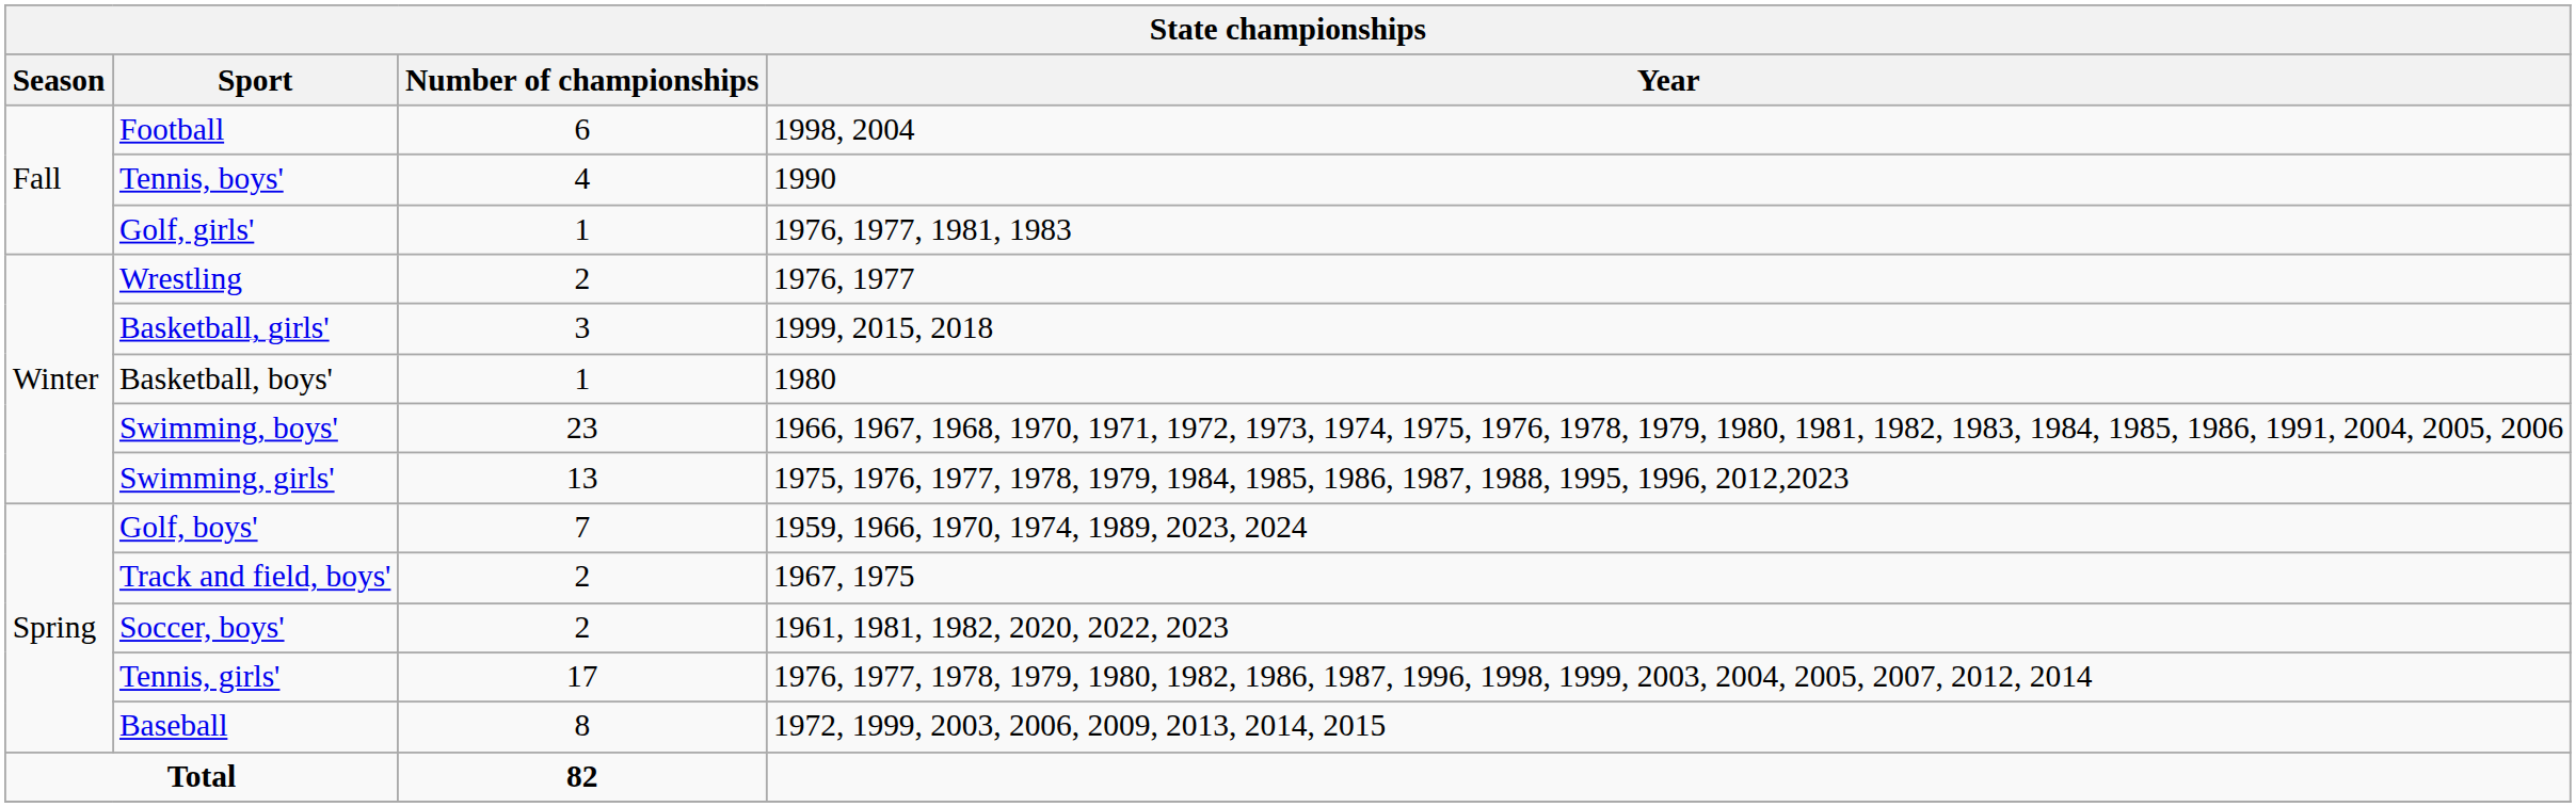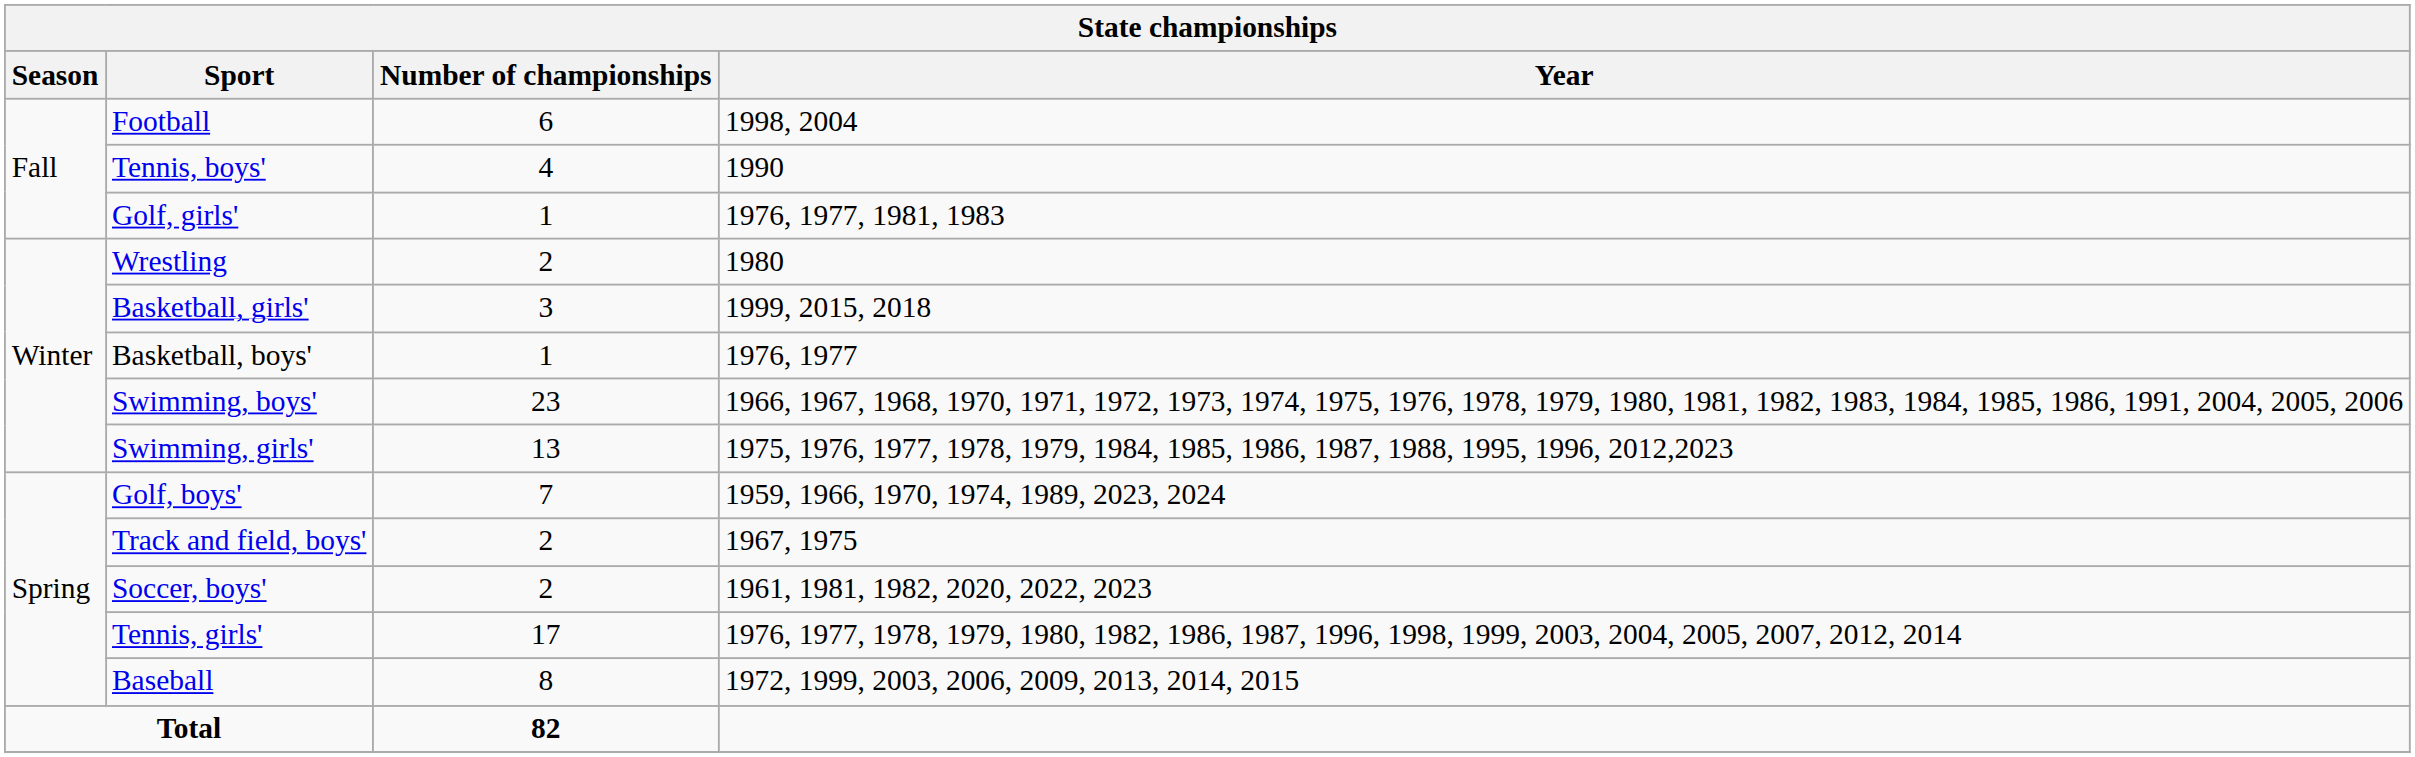Wrestling | Year: 1976, 1977 -> 1980
Basketball, boys' | Year: 1980 -> 1976, 1977
